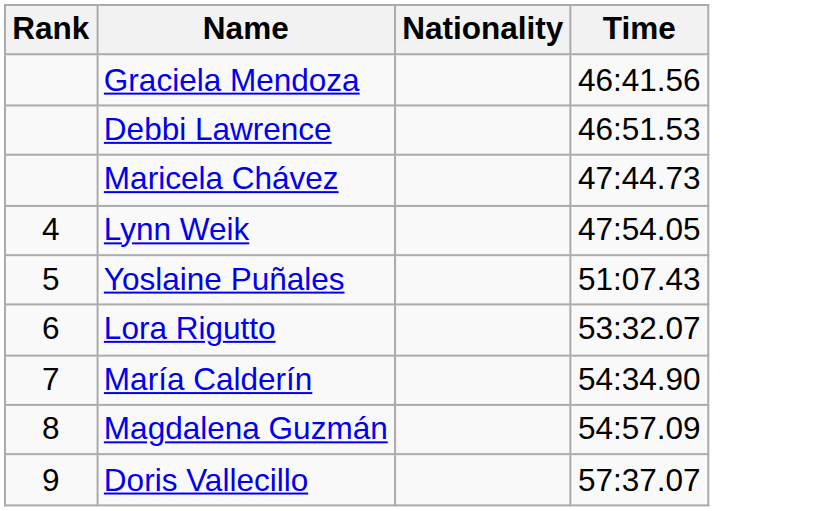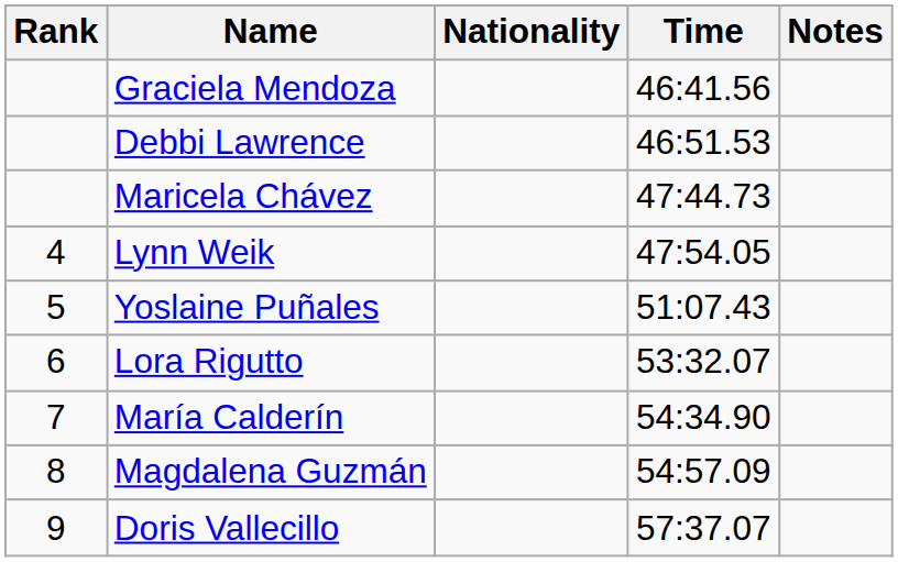+ column: Notes
